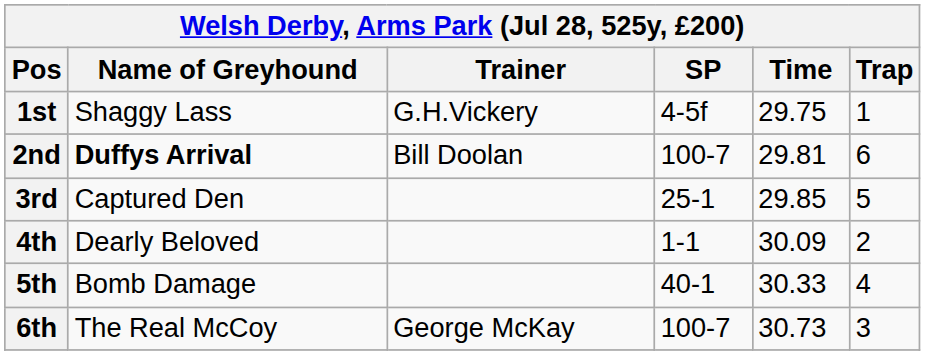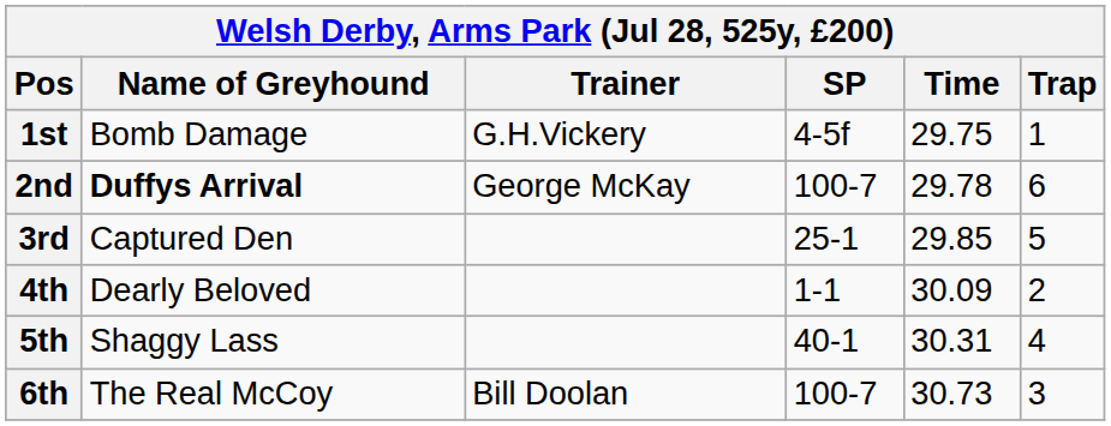1st | Name of Greyhound: Shaggy Lass -> Bomb Damage
2nd | Trainer: Bill Doolan -> George McKay
2nd | Time: 29.81 -> 29.78
5th | Name of Greyhound: Bomb Damage -> Shaggy Lass
5th | Time: 30.33 -> 30.31
6th | Trainer: George McKay -> Bill Doolan
